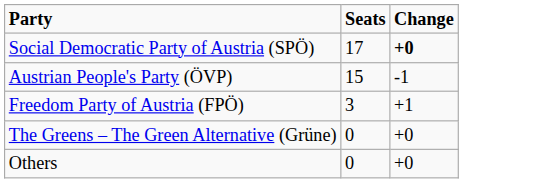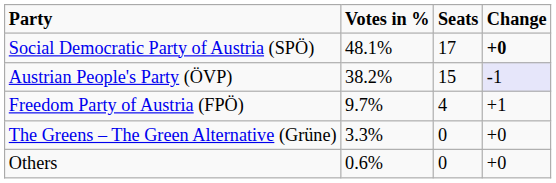+ column: Votes in % | 48.1% | 38.2% | 9.7% | 3.3% | 0.6%
Austrian People's Party (ÖVP) | Change: no background -> lavender background
Freedom Party of Austria (FPÖ) | Seats: 3 -> 4
